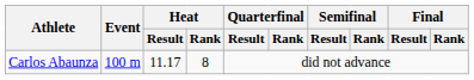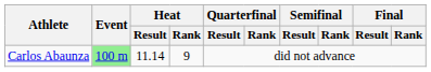Carlos Abaunza | Event: no background -> lightgreen background
Carlos Abaunza | Heat / Result: 11.17 -> 11.14
Carlos Abaunza | Heat / Rank: 8 -> 9
